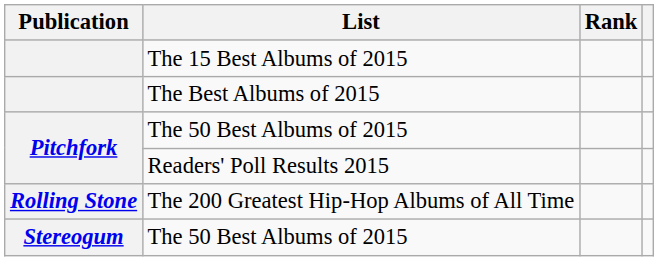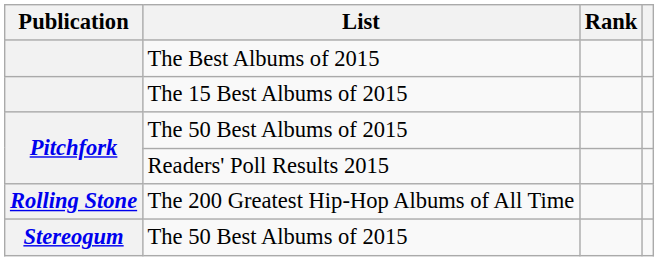rows swapped: The 15 Best Albums of 2015 <-> The Best Albums of 2015
